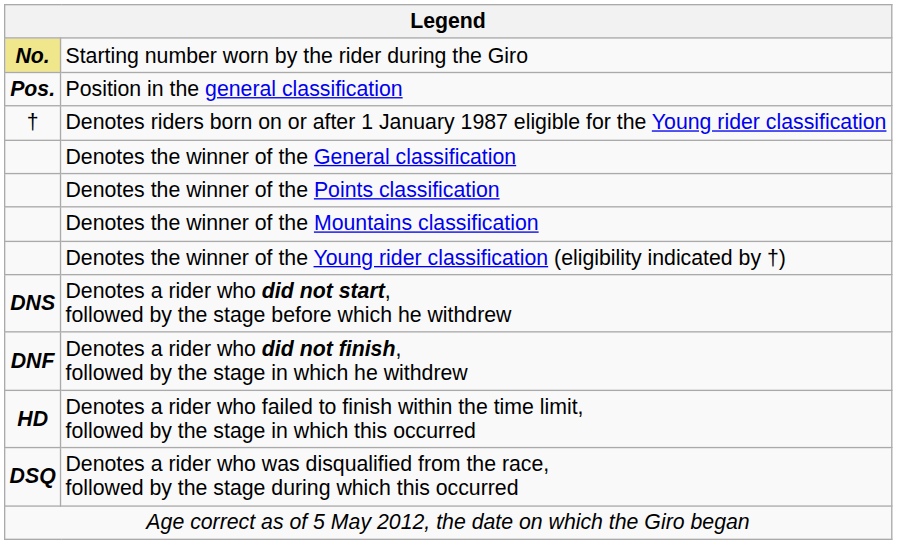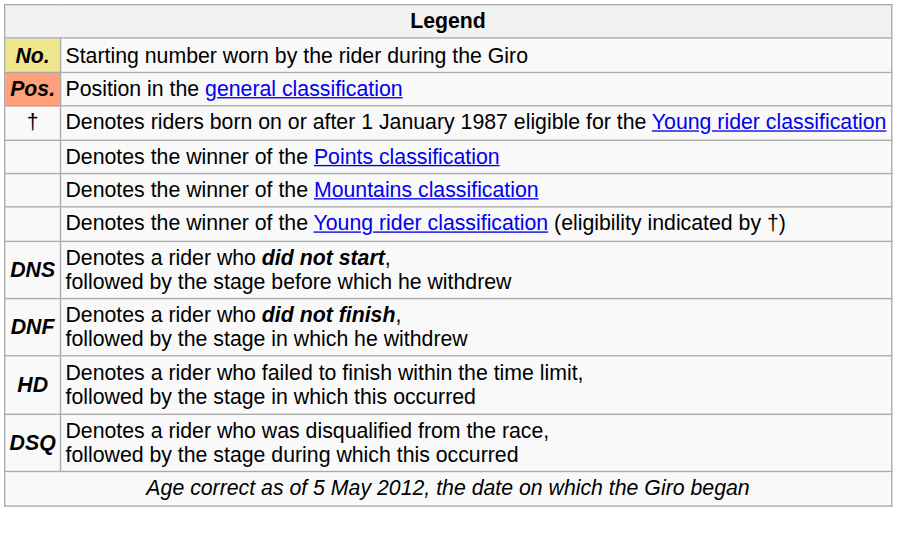Position in the general classification | column 1: no background -> lightsalmon background
- row: Denotes the winner of the General classification
